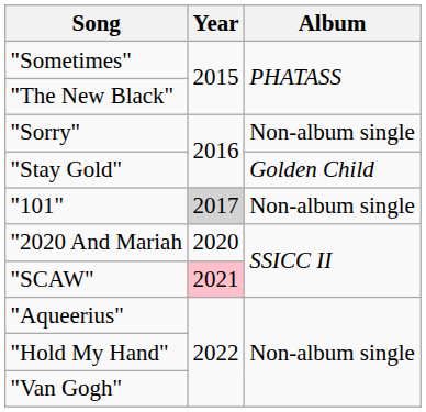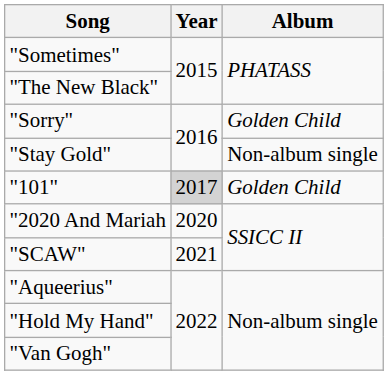"Sorry" | Album: Non-album single -> Golden Child
"Stay Gold" | Album: Golden Child -> Non-album single
"101" | Album: Non-album single -> Golden Child
"SCAW" | Year: pink background -> no background
